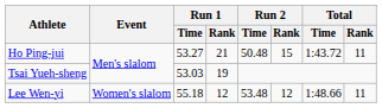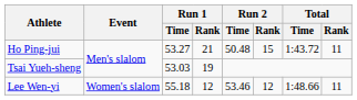Lee Wen-yi | Run 2 / Time: 53.48 -> 53.46
